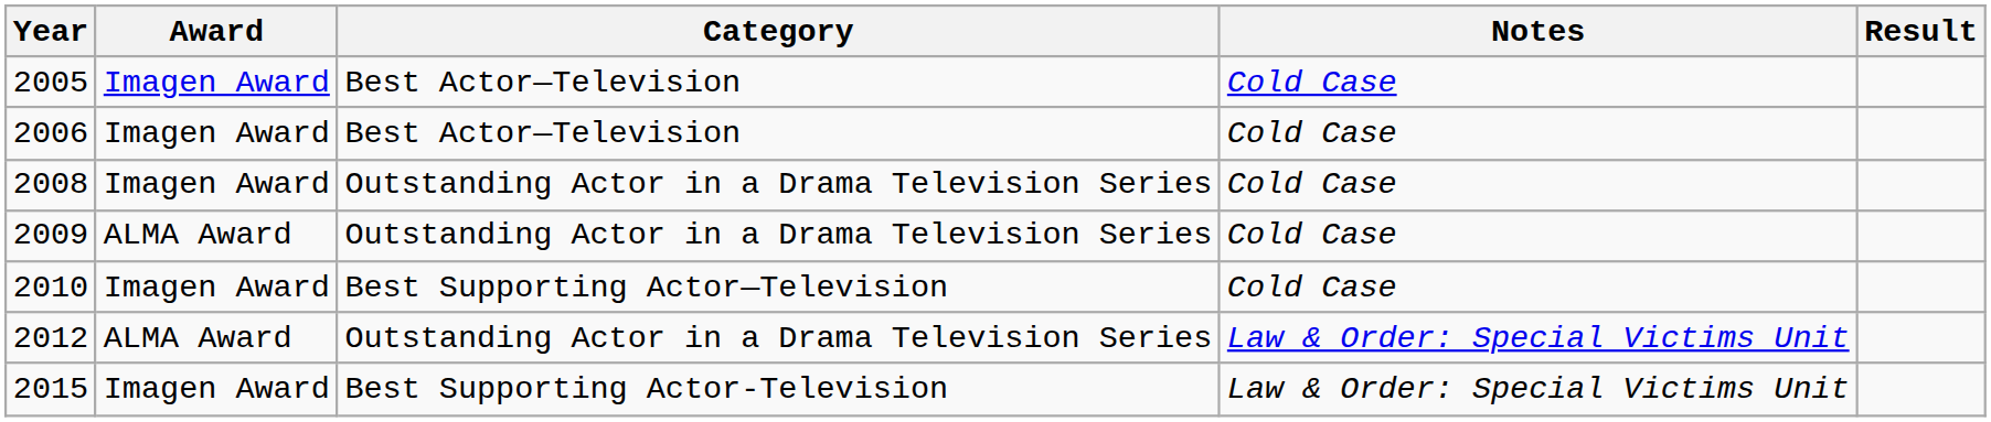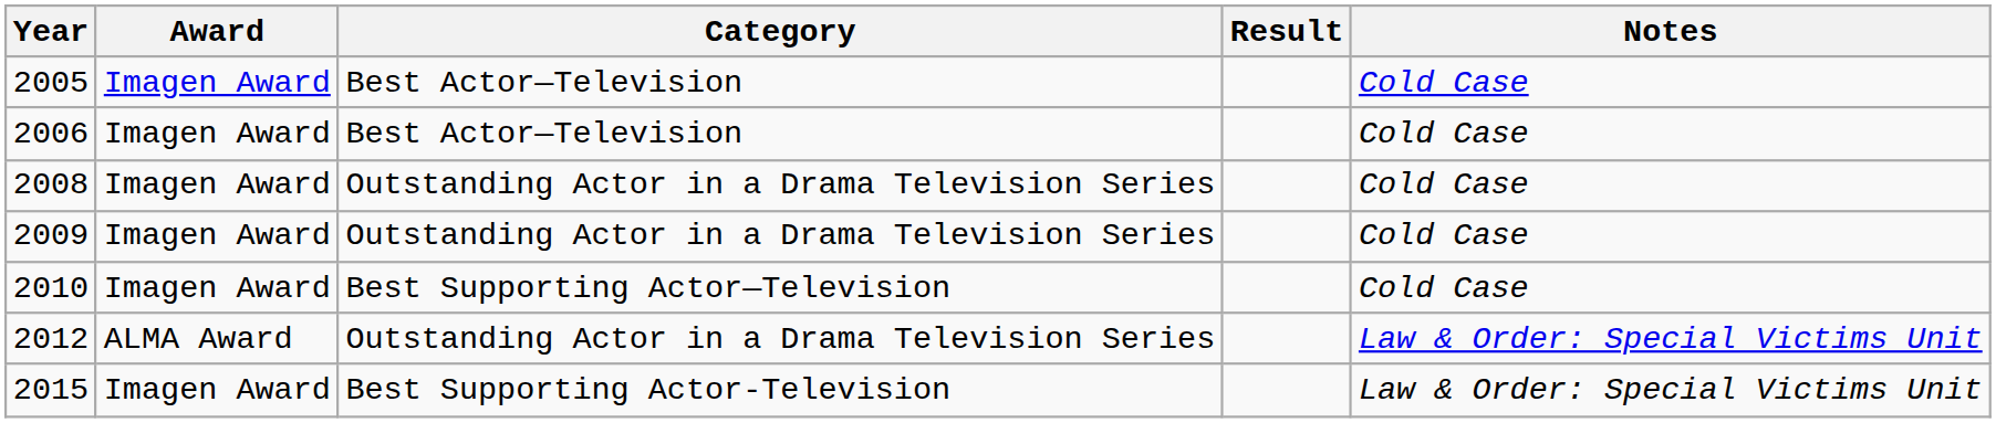columns swapped: Result <-> Notes
2009 | Award: ALMA Award -> Imagen Award
